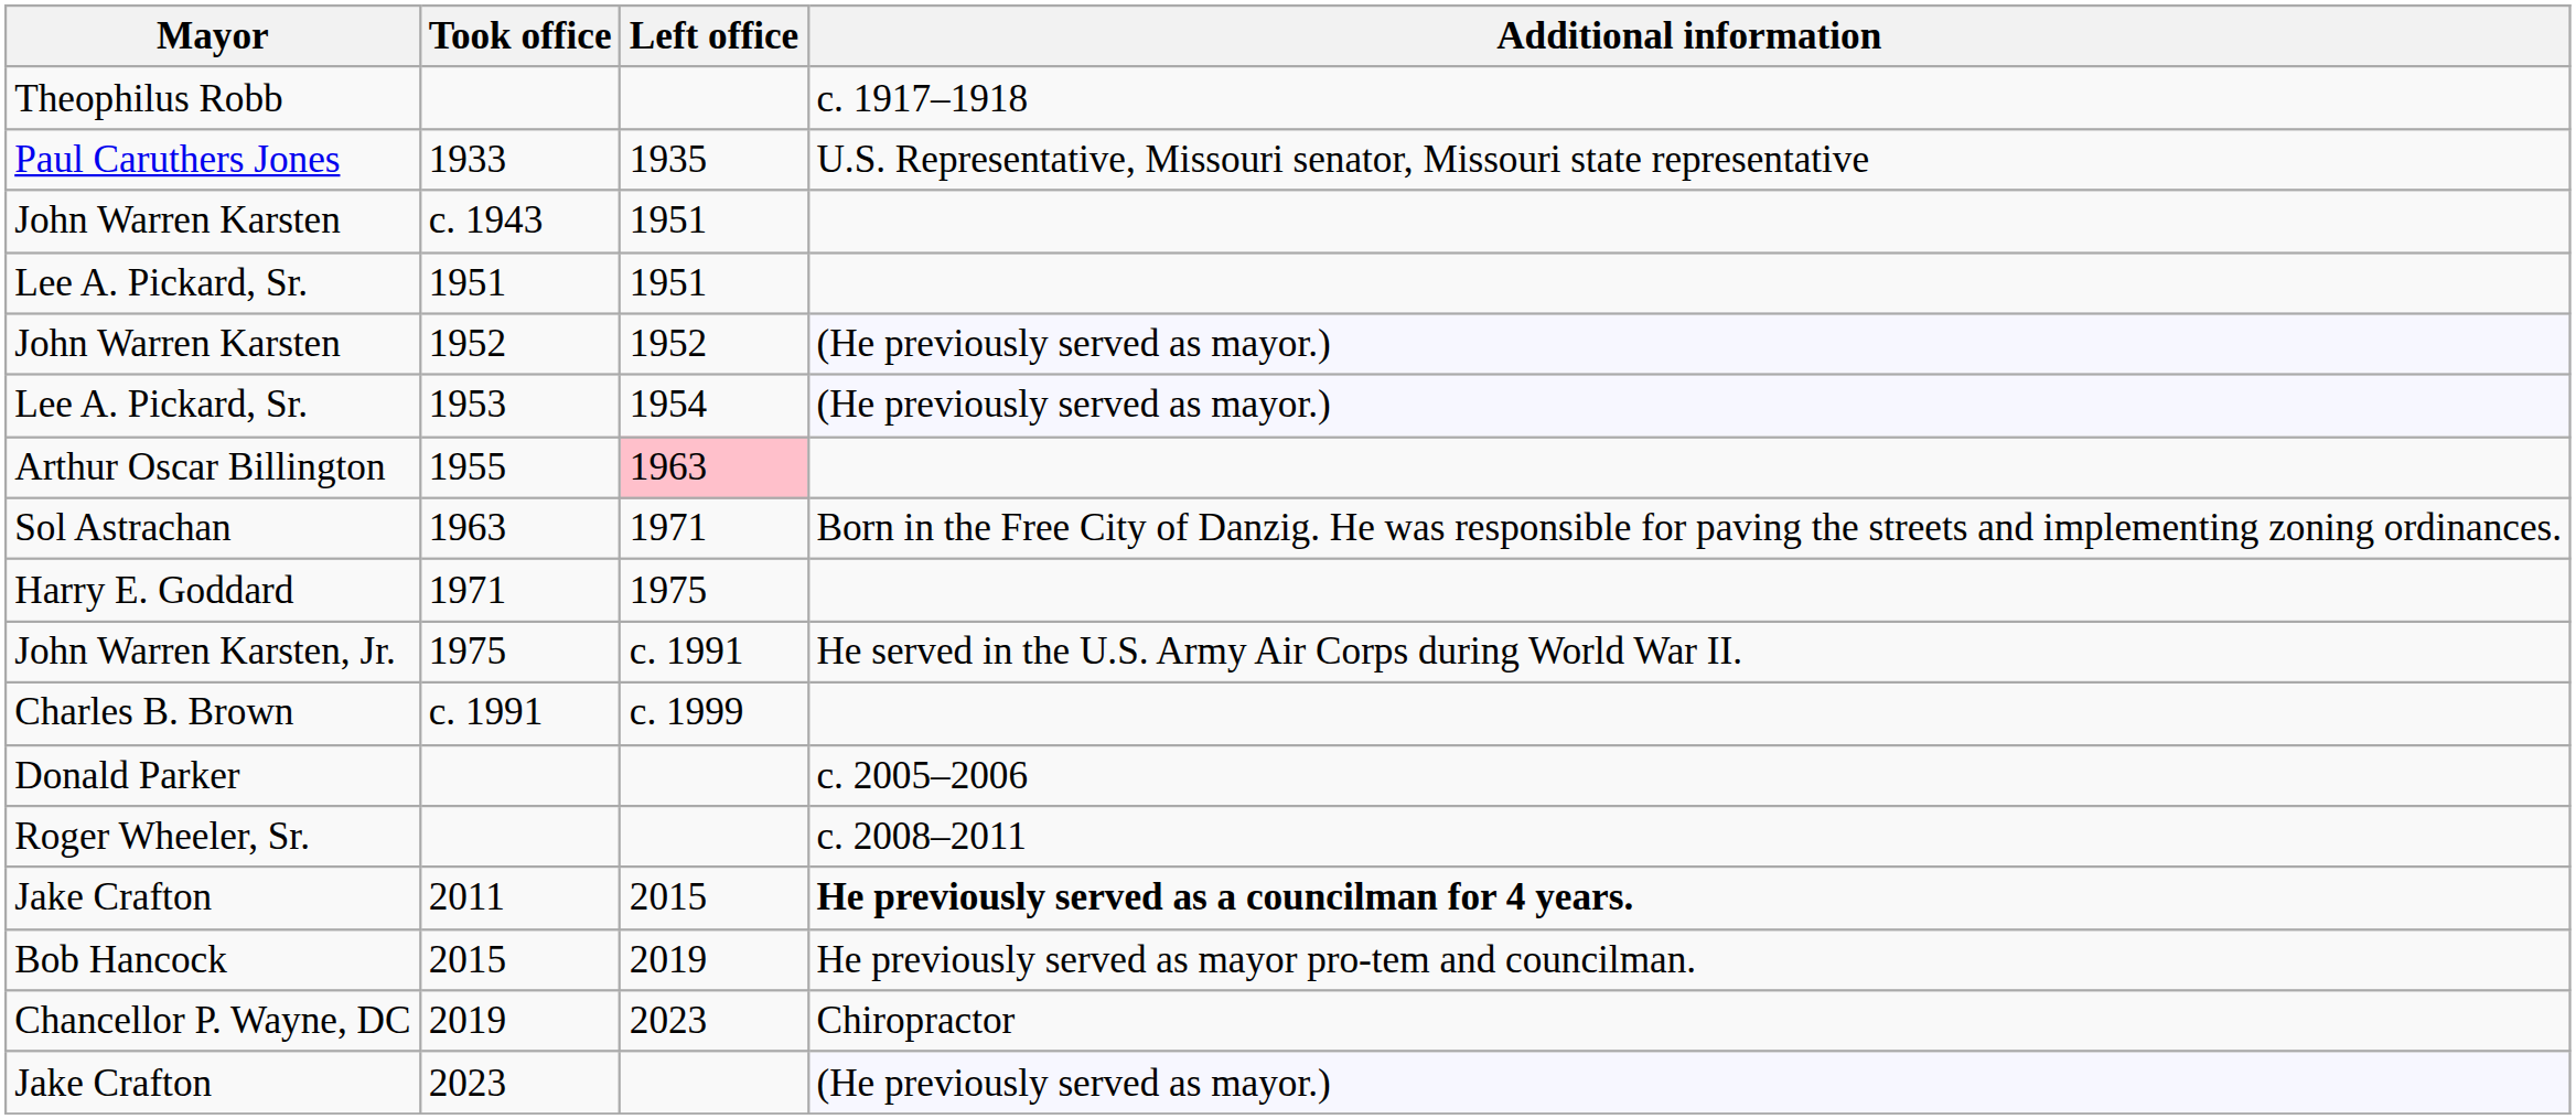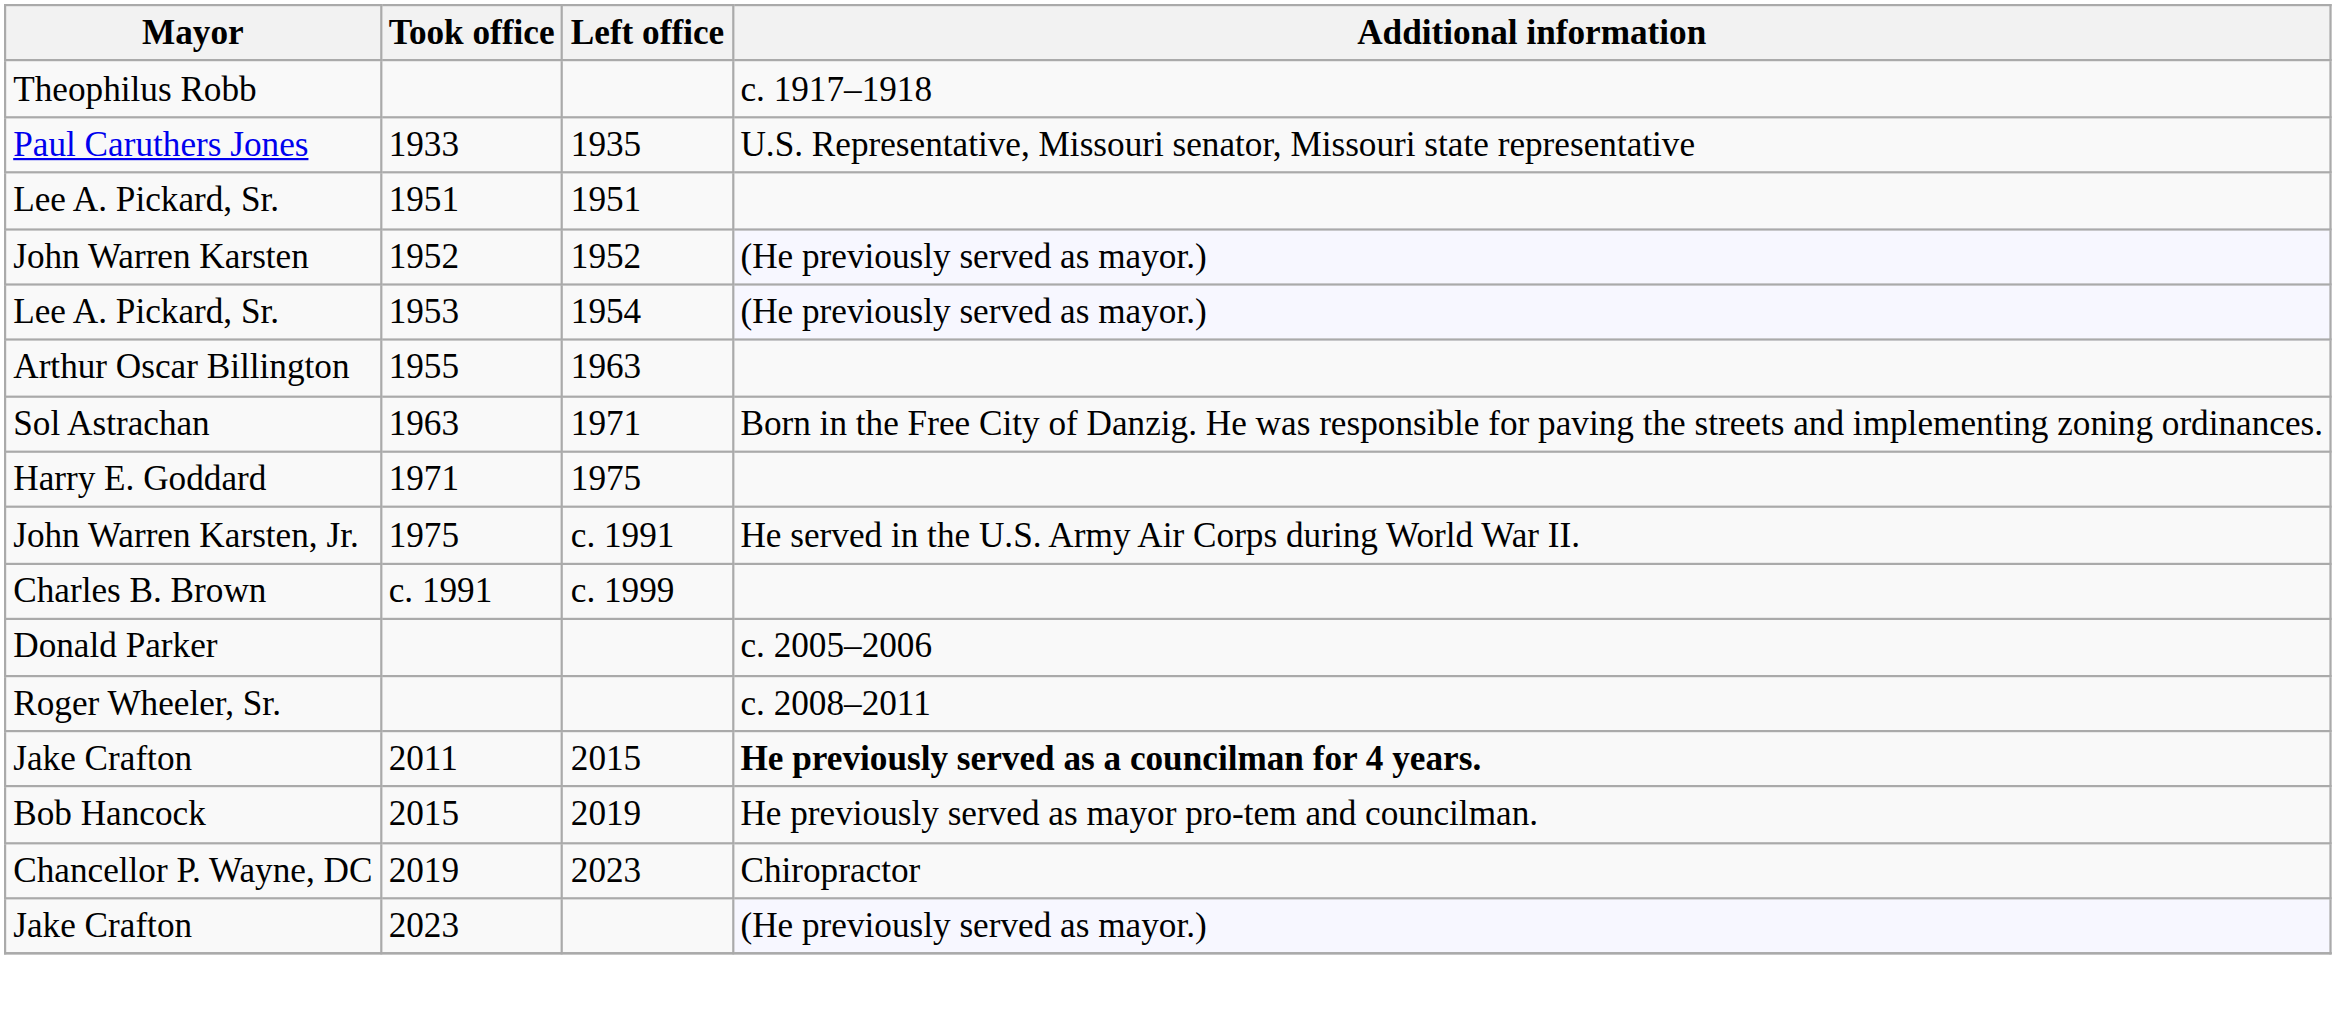- row: John Warren Karsten | c. 1943 | 1951
1955 | Left office: pink background -> no background
